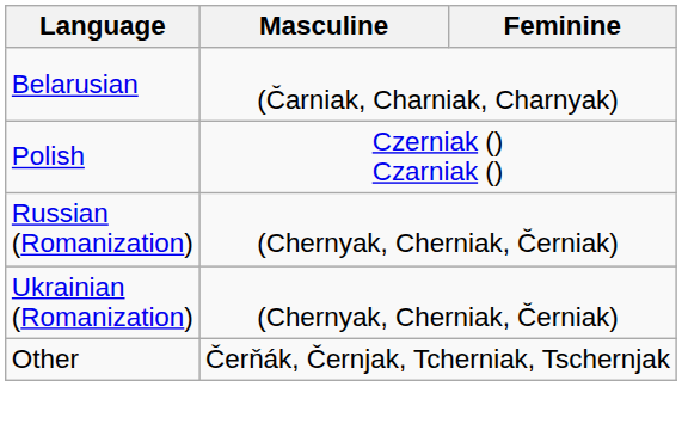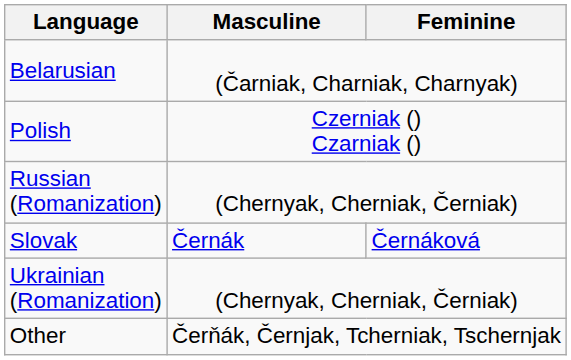+ row: Slovak | Černák | Černáková
